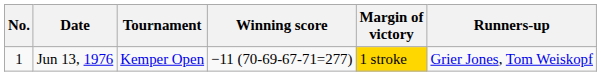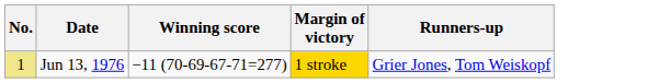- column: Tournament | Kemper Open
Jun 13, 1976 | No.: no background -> khaki background
